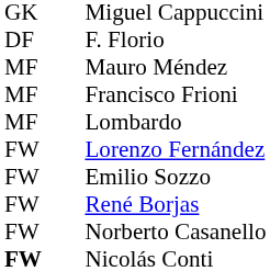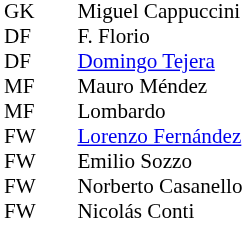+ row: DF | Domingo Tejera
- row: MF | Francisco Frioni
- row: FW | René Borjas
Nicolás Conti | column 1: bold -> normal
